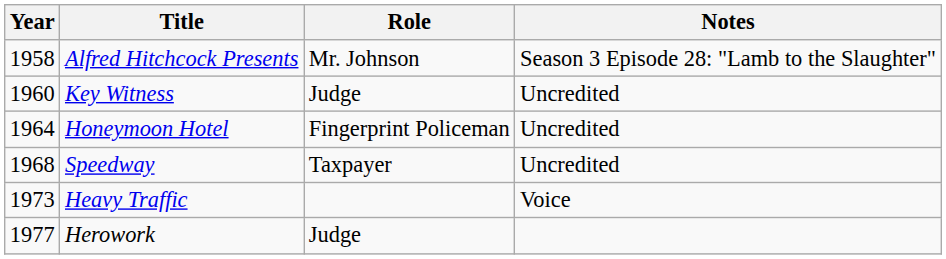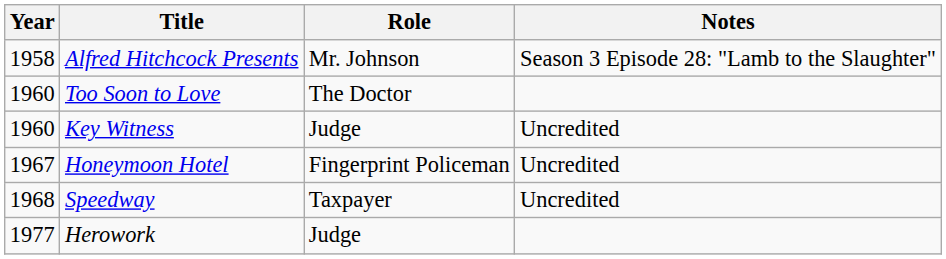+ row: 1960 | Too Soon to Love | The Doctor
Honeymoon Hotel | Year: 1964 -> 1967
- row: 1973 | Heavy Traffic | Voice
